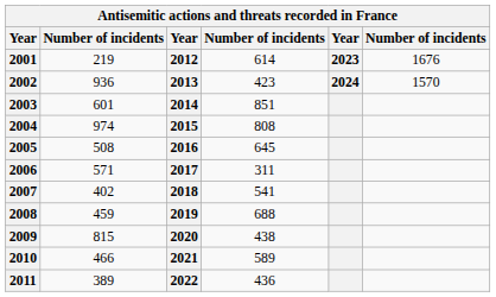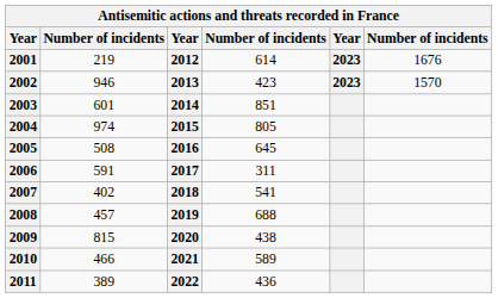2002 | column 2: 936 -> 946
2002 | column 5: 2024 -> 2023
2004 | column 4: 808 -> 805
2006 | column 2: 571 -> 591
2008 | column 2: 459 -> 457
